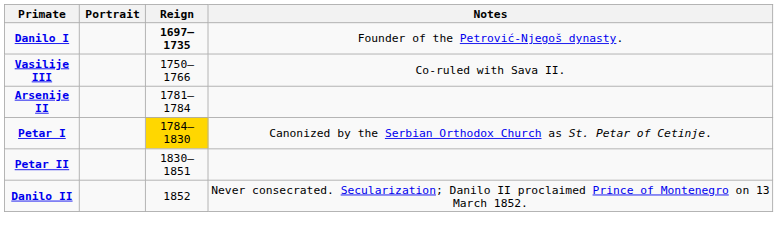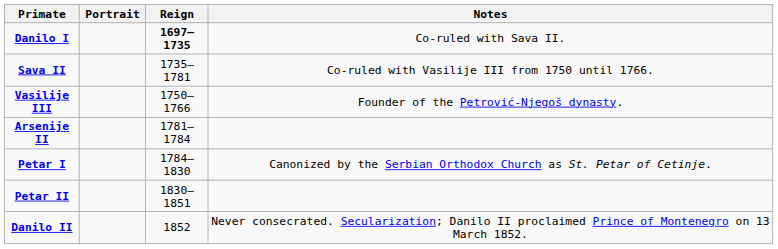Danilo I | Notes: Founder of the Petrović-Njegoš dynasty. -> Co-ruled with Sava II.
+ row: Sava II | 1735–1781 | Co-ruled with Vasilije III from 1750 until 1766.
Vasilije III | Notes: Co-ruled with Sava II. -> Founder of the Petrović-Njegoš dynasty.
Petar I | Reign: gold background -> no background
